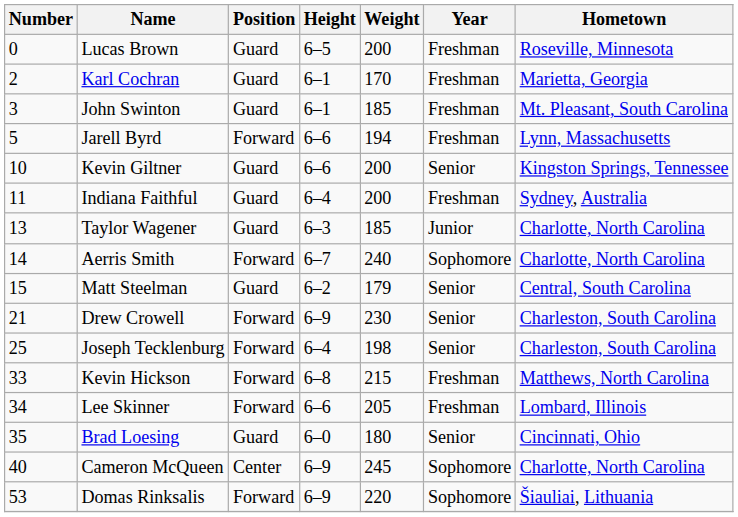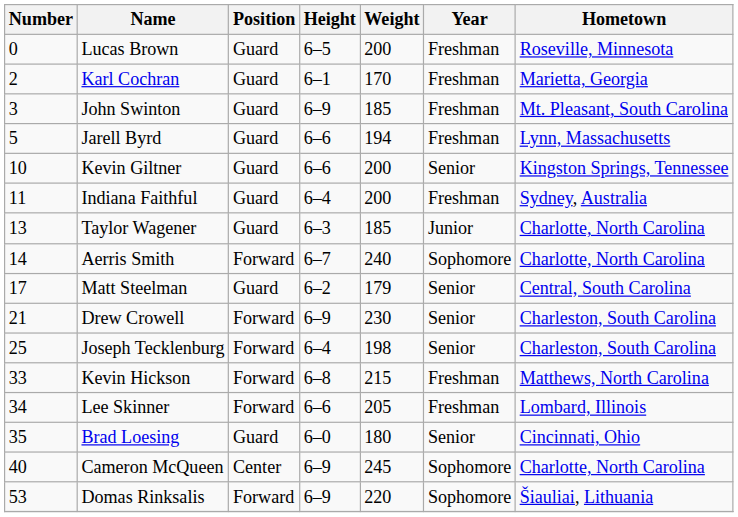John Swinton | Height: 6–1 -> 6–9
Jarell Byrd | Position: Forward -> Guard
Matt Steelman | Number: 15 -> 17
